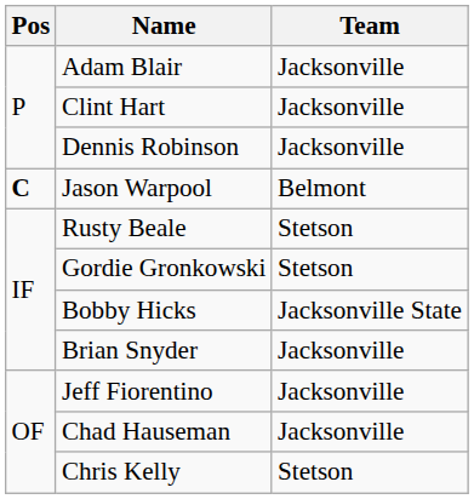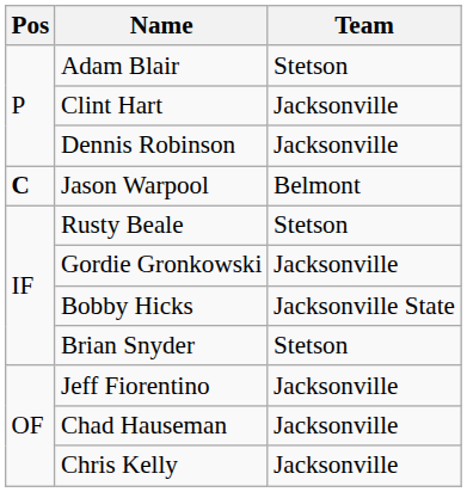Adam Blair | Team: Jacksonville -> Stetson
Gordie Gronkowski | Team: Stetson -> Jacksonville
Brian Snyder | Team: Jacksonville -> Stetson
Chris Kelly | Team: Stetson -> Jacksonville
